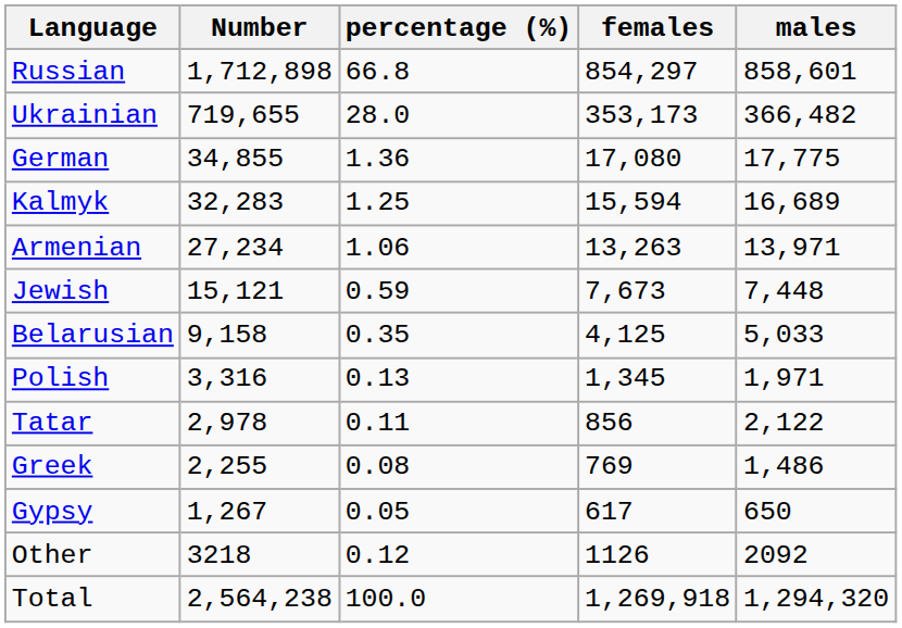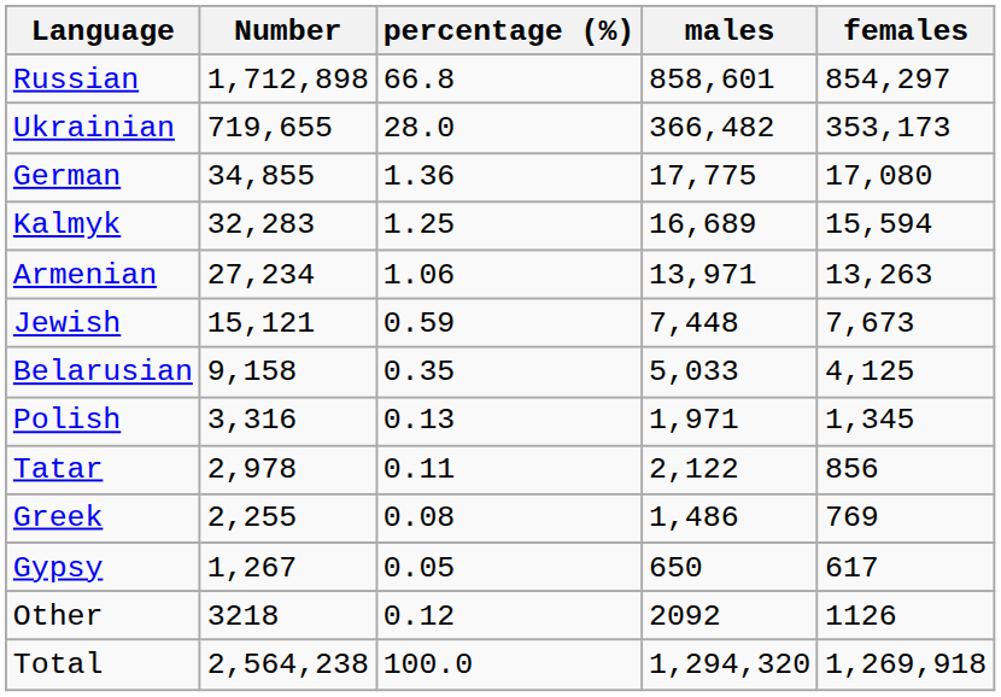columns swapped: males <-> females
